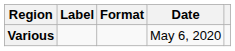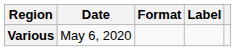columns swapped: Date <-> Label
